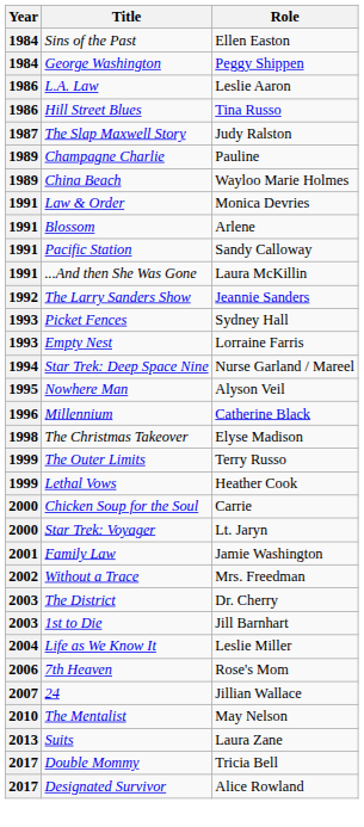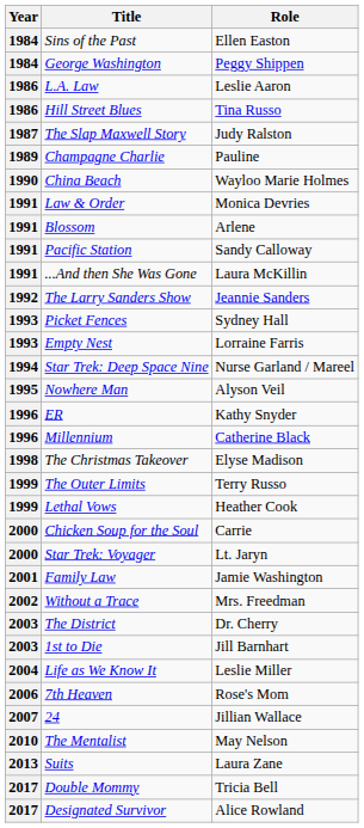China Beach | Year: 1989 -> 1990
+ row: 1996 | ER | Kathy Snyder
